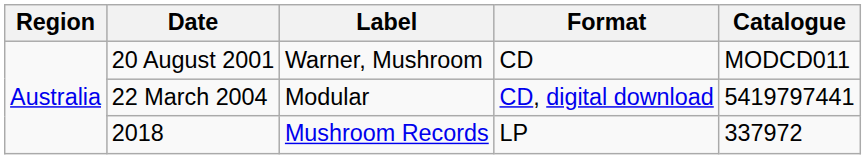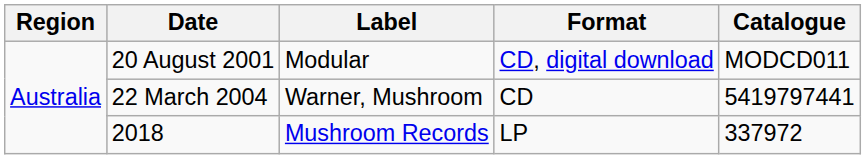20 August 2001 | Label: Warner, Mushroom -> Modular
20 August 2001 | Format: CD -> CD, digital download
22 March 2004 | Label: Modular -> Warner, Mushroom
22 March 2004 | Format: CD, digital download -> CD
